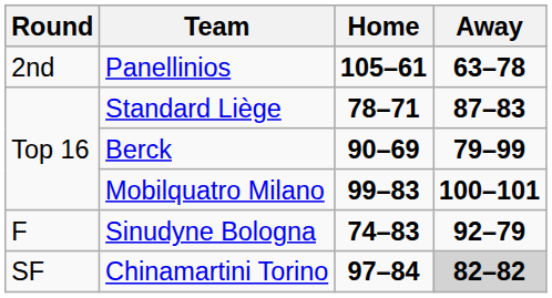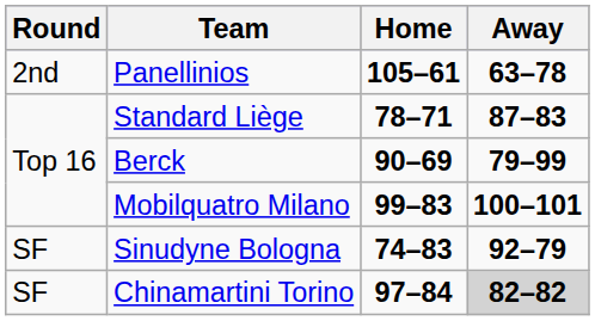Sinudyne Bologna | Round: F -> SF
